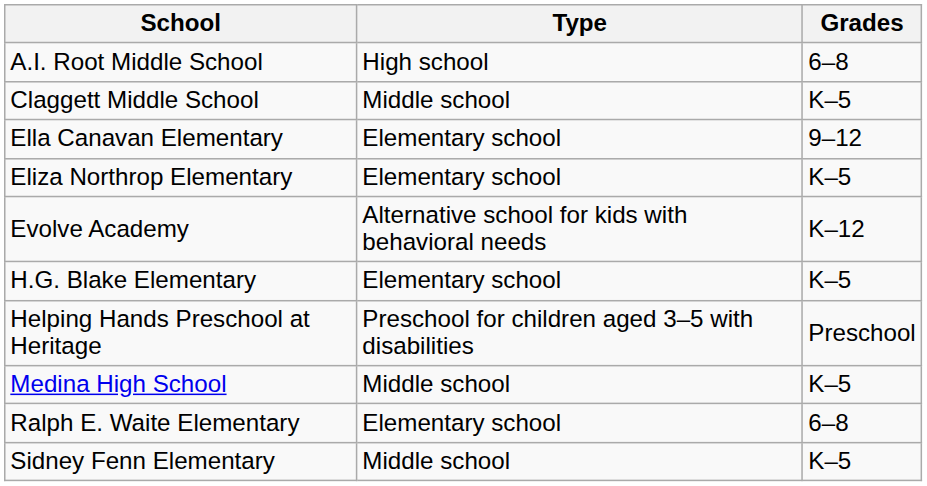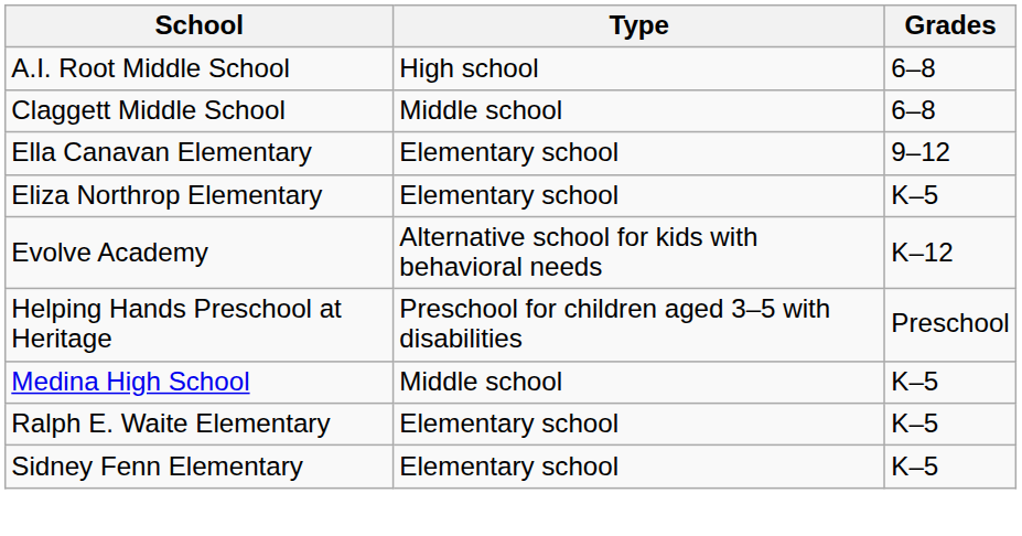Claggett Middle School | Grades: K–5 -> 6–8
- row: H.G. Blake Elementary | Elementary school | K–5
Ralph E. Waite Elementary | Grades: 6–8 -> K–5
Sidney Fenn Elementary | Type: Middle school -> Elementary school
